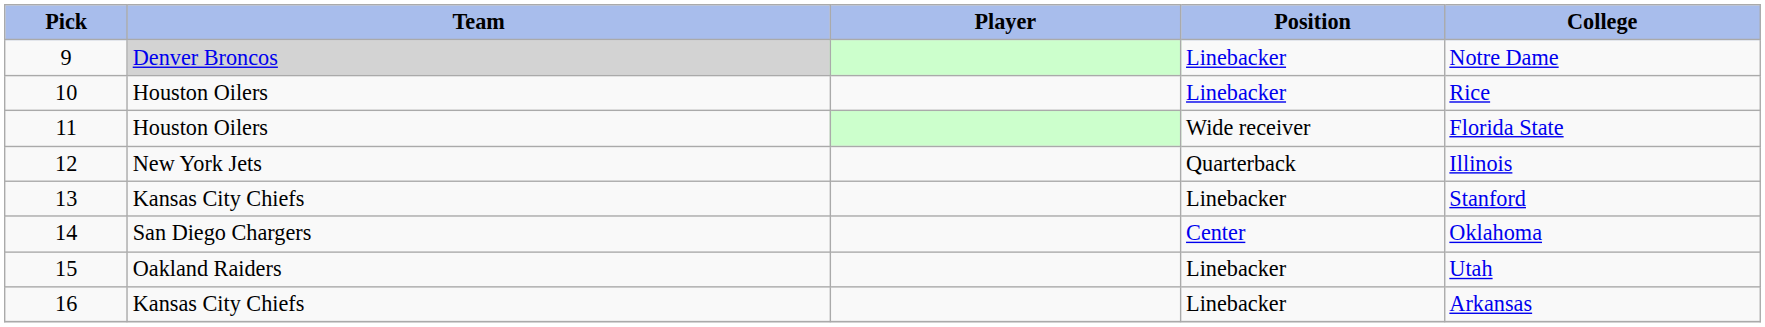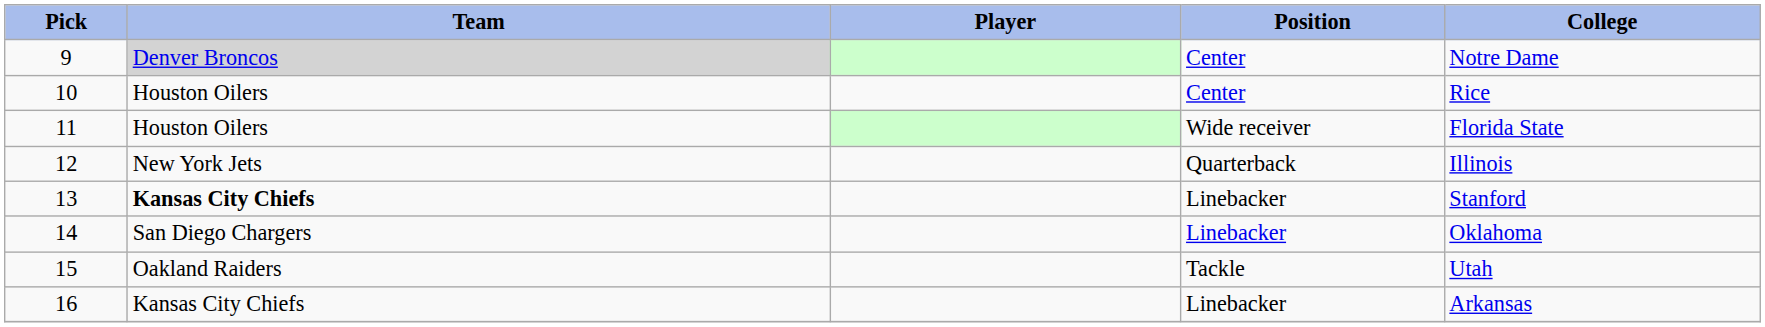9 | Position: Linebacker -> Center
10 | Position: Linebacker -> Center
13 | Team: normal -> bold
14 | Position: Center -> Linebacker
15 | Position: Linebacker -> Tackle
